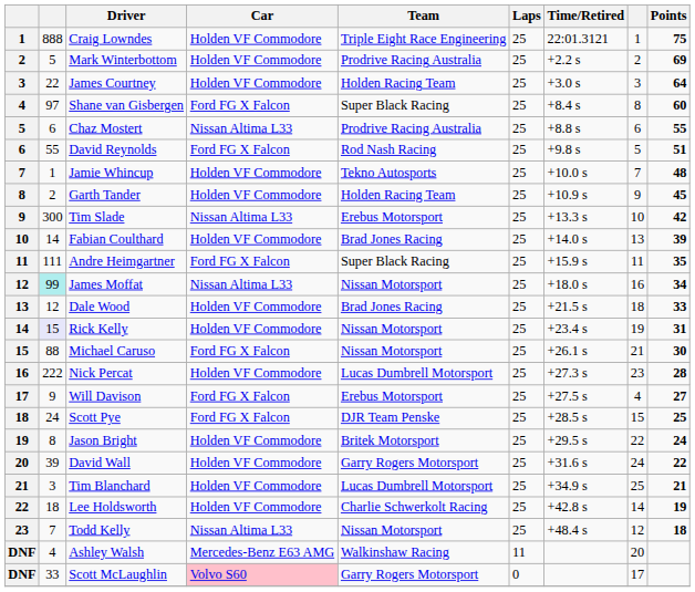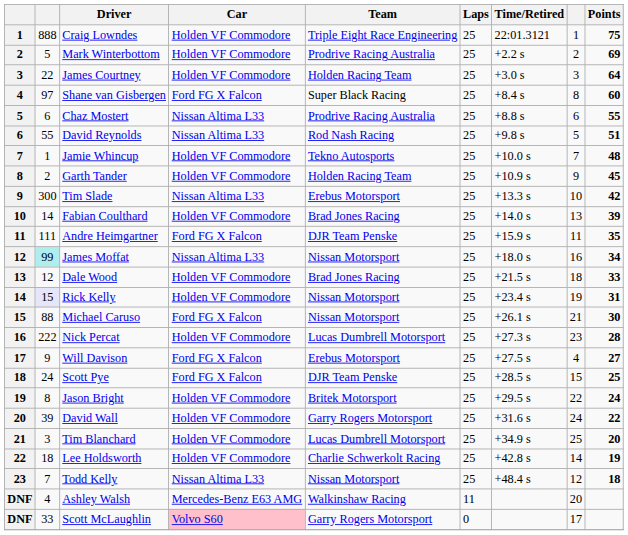David Reynolds | Car: Ford FG X Falcon -> Nissan Altima L33
Andre Heimgartner | Team: Super Black Racing -> DJR Team Penske
Tim Blanchard | Points: 21 -> 20
